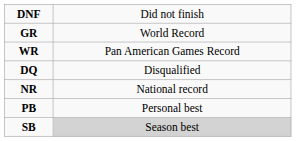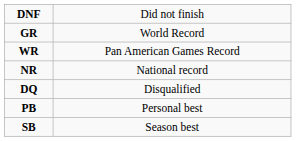rows swapped: DQ <-> NR
SB | column 2: lightgrey background -> no background
